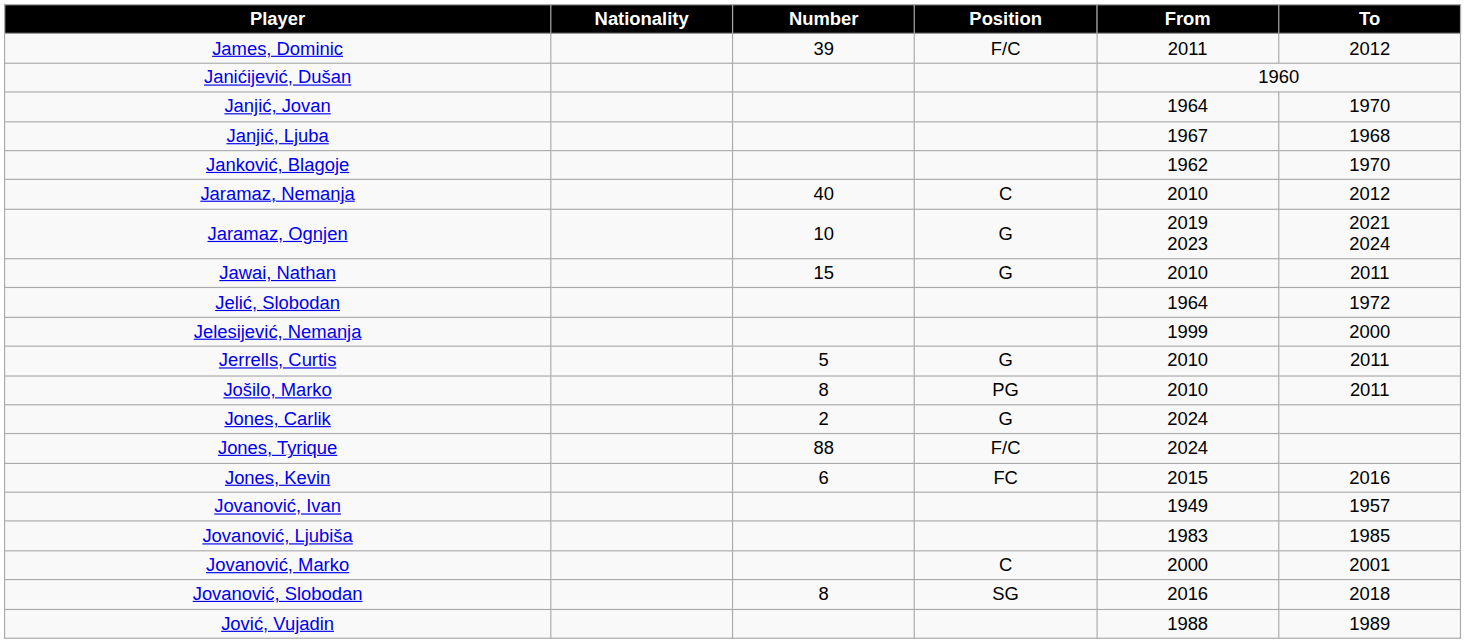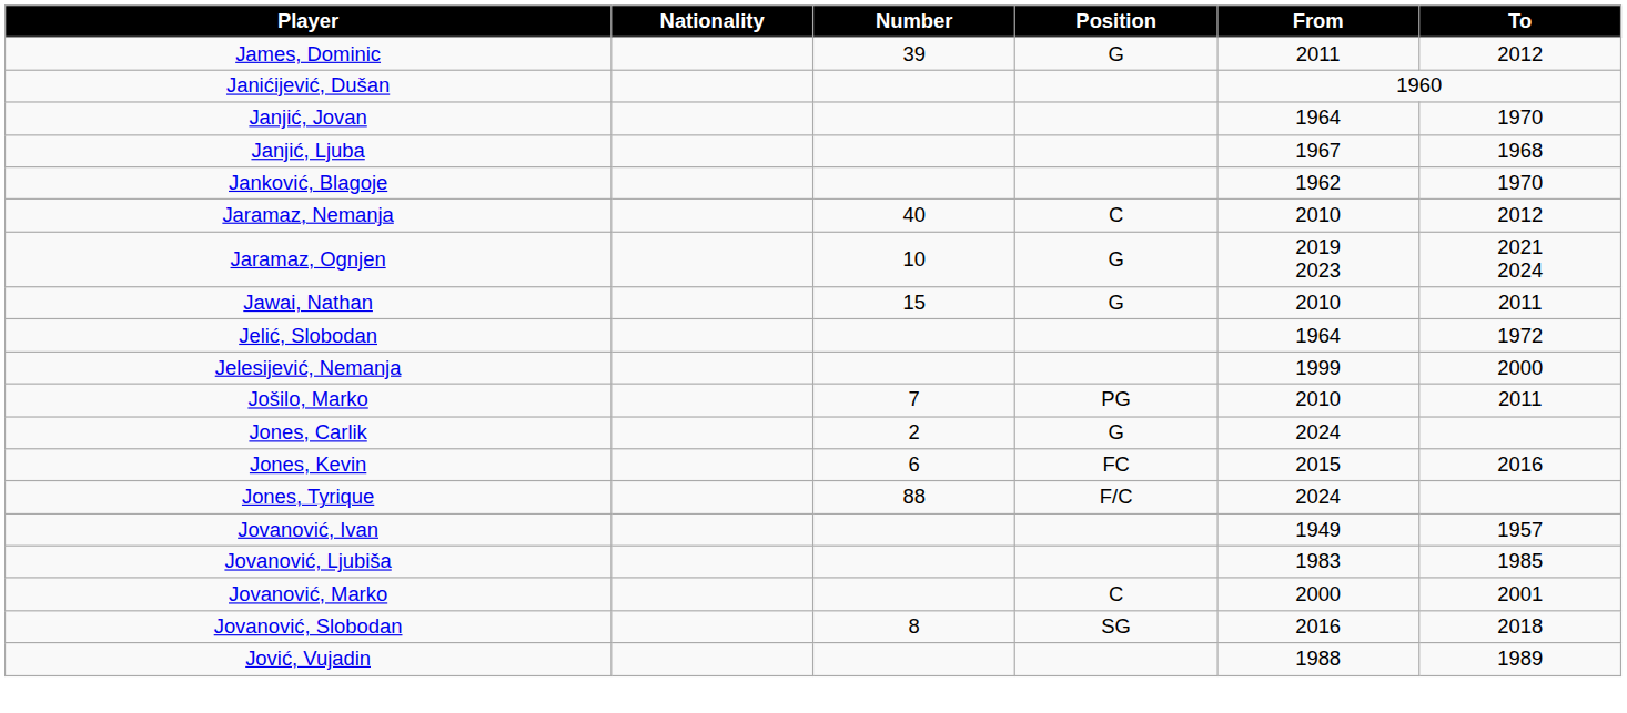James, Dominic | Position: F/C -> G
- row: Jerrells, Curtis | 5 | G | 2010 | 2011
Jošilo, Marko | Number: 8 -> 7
rows swapped: Jones, Kevin <-> Jones, Tyrique
